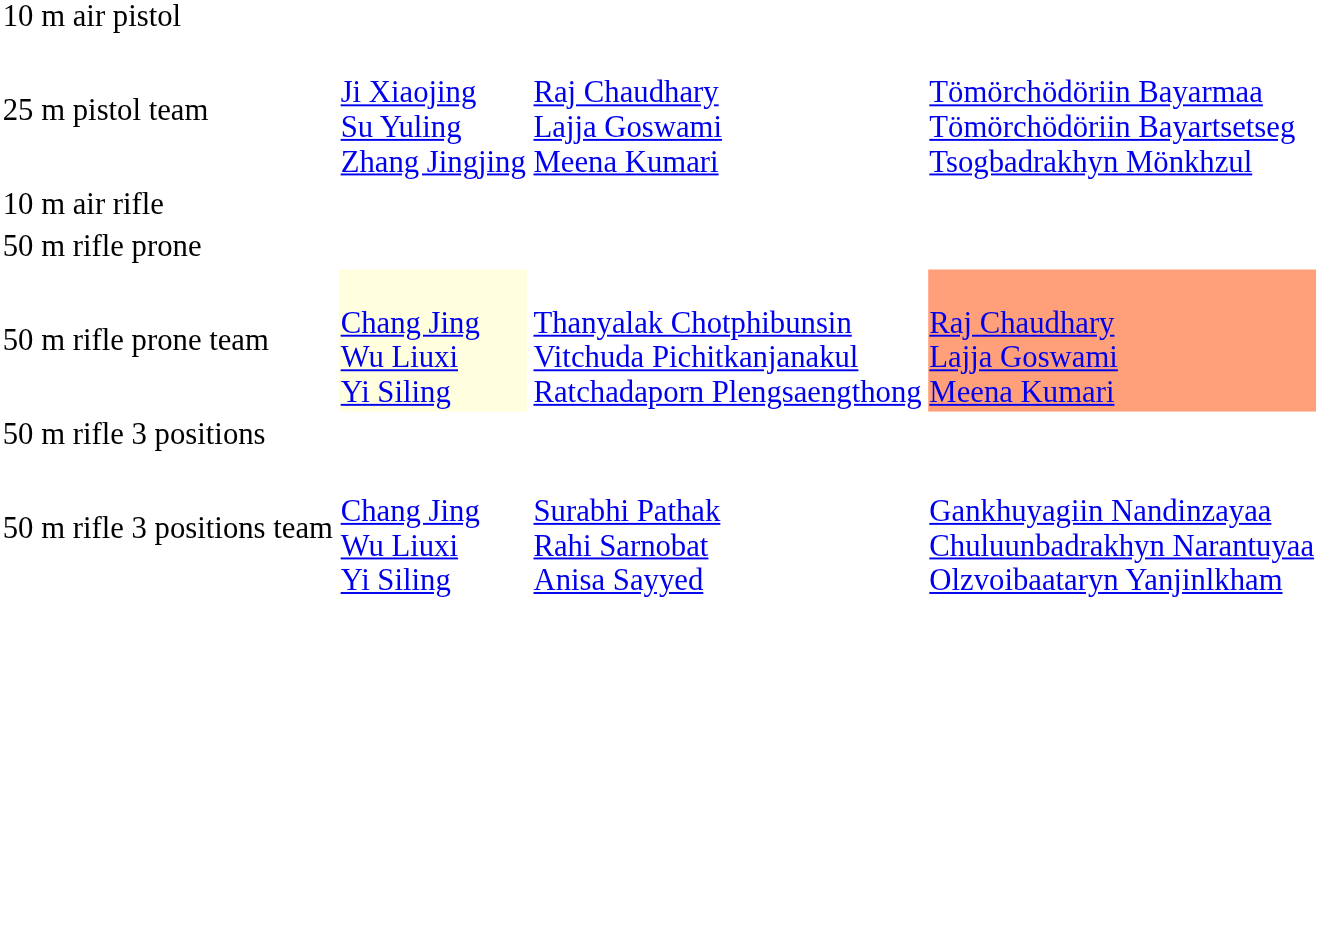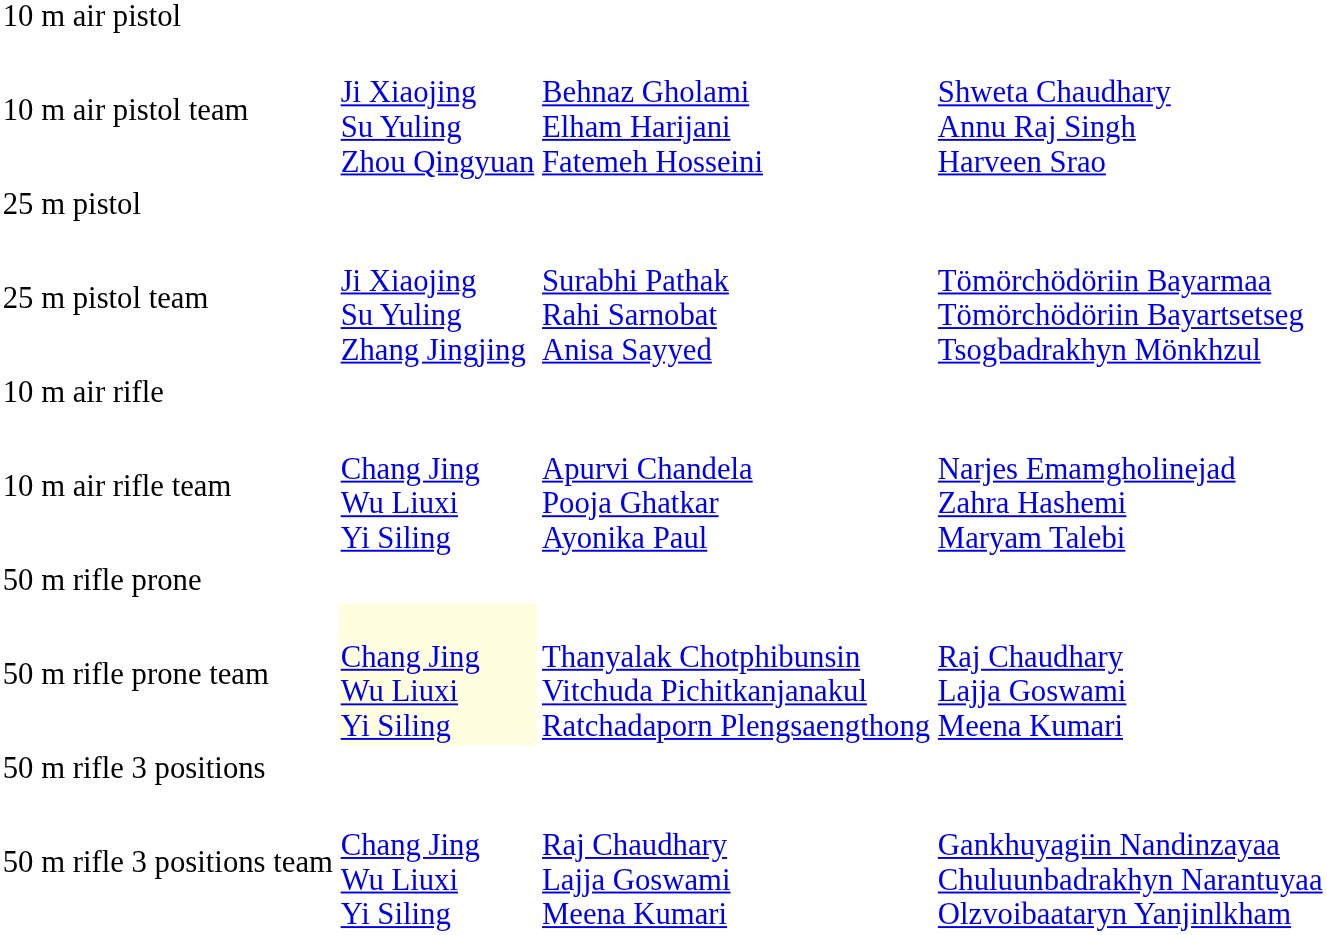+ row: 10 m air pistol team | Ji Xiaojing Su Yuling Zhou Qingyuan | Behnaz Gholami Elham Harijani Fatemeh Hosseini | Shweta Chaudhary Annu Raj Singh Harveen Srao
+ row: 25 m pistol
25 m pistol team | column 3: Raj Chaudhary Lajja Goswami Meena Kumari -> Surabhi Pathak Rahi Sarnobat Anisa Sayyed
+ row: 10 m air rifle team | Chang Jing Wu Liuxi Yi Siling | Apurvi Chandela Pooja Ghatkar Ayonika Paul | Narjes Emamgholinejad Zahra Hashemi Maryam Talebi
50 m rifle prone team | column 4: lightsalmon background -> no background
50 m rifle 3 positions team | column 3: Surabhi Pathak Rahi Sarnobat Anisa Sayyed -> Raj Chaudhary Lajja Goswami Meena Kumari
